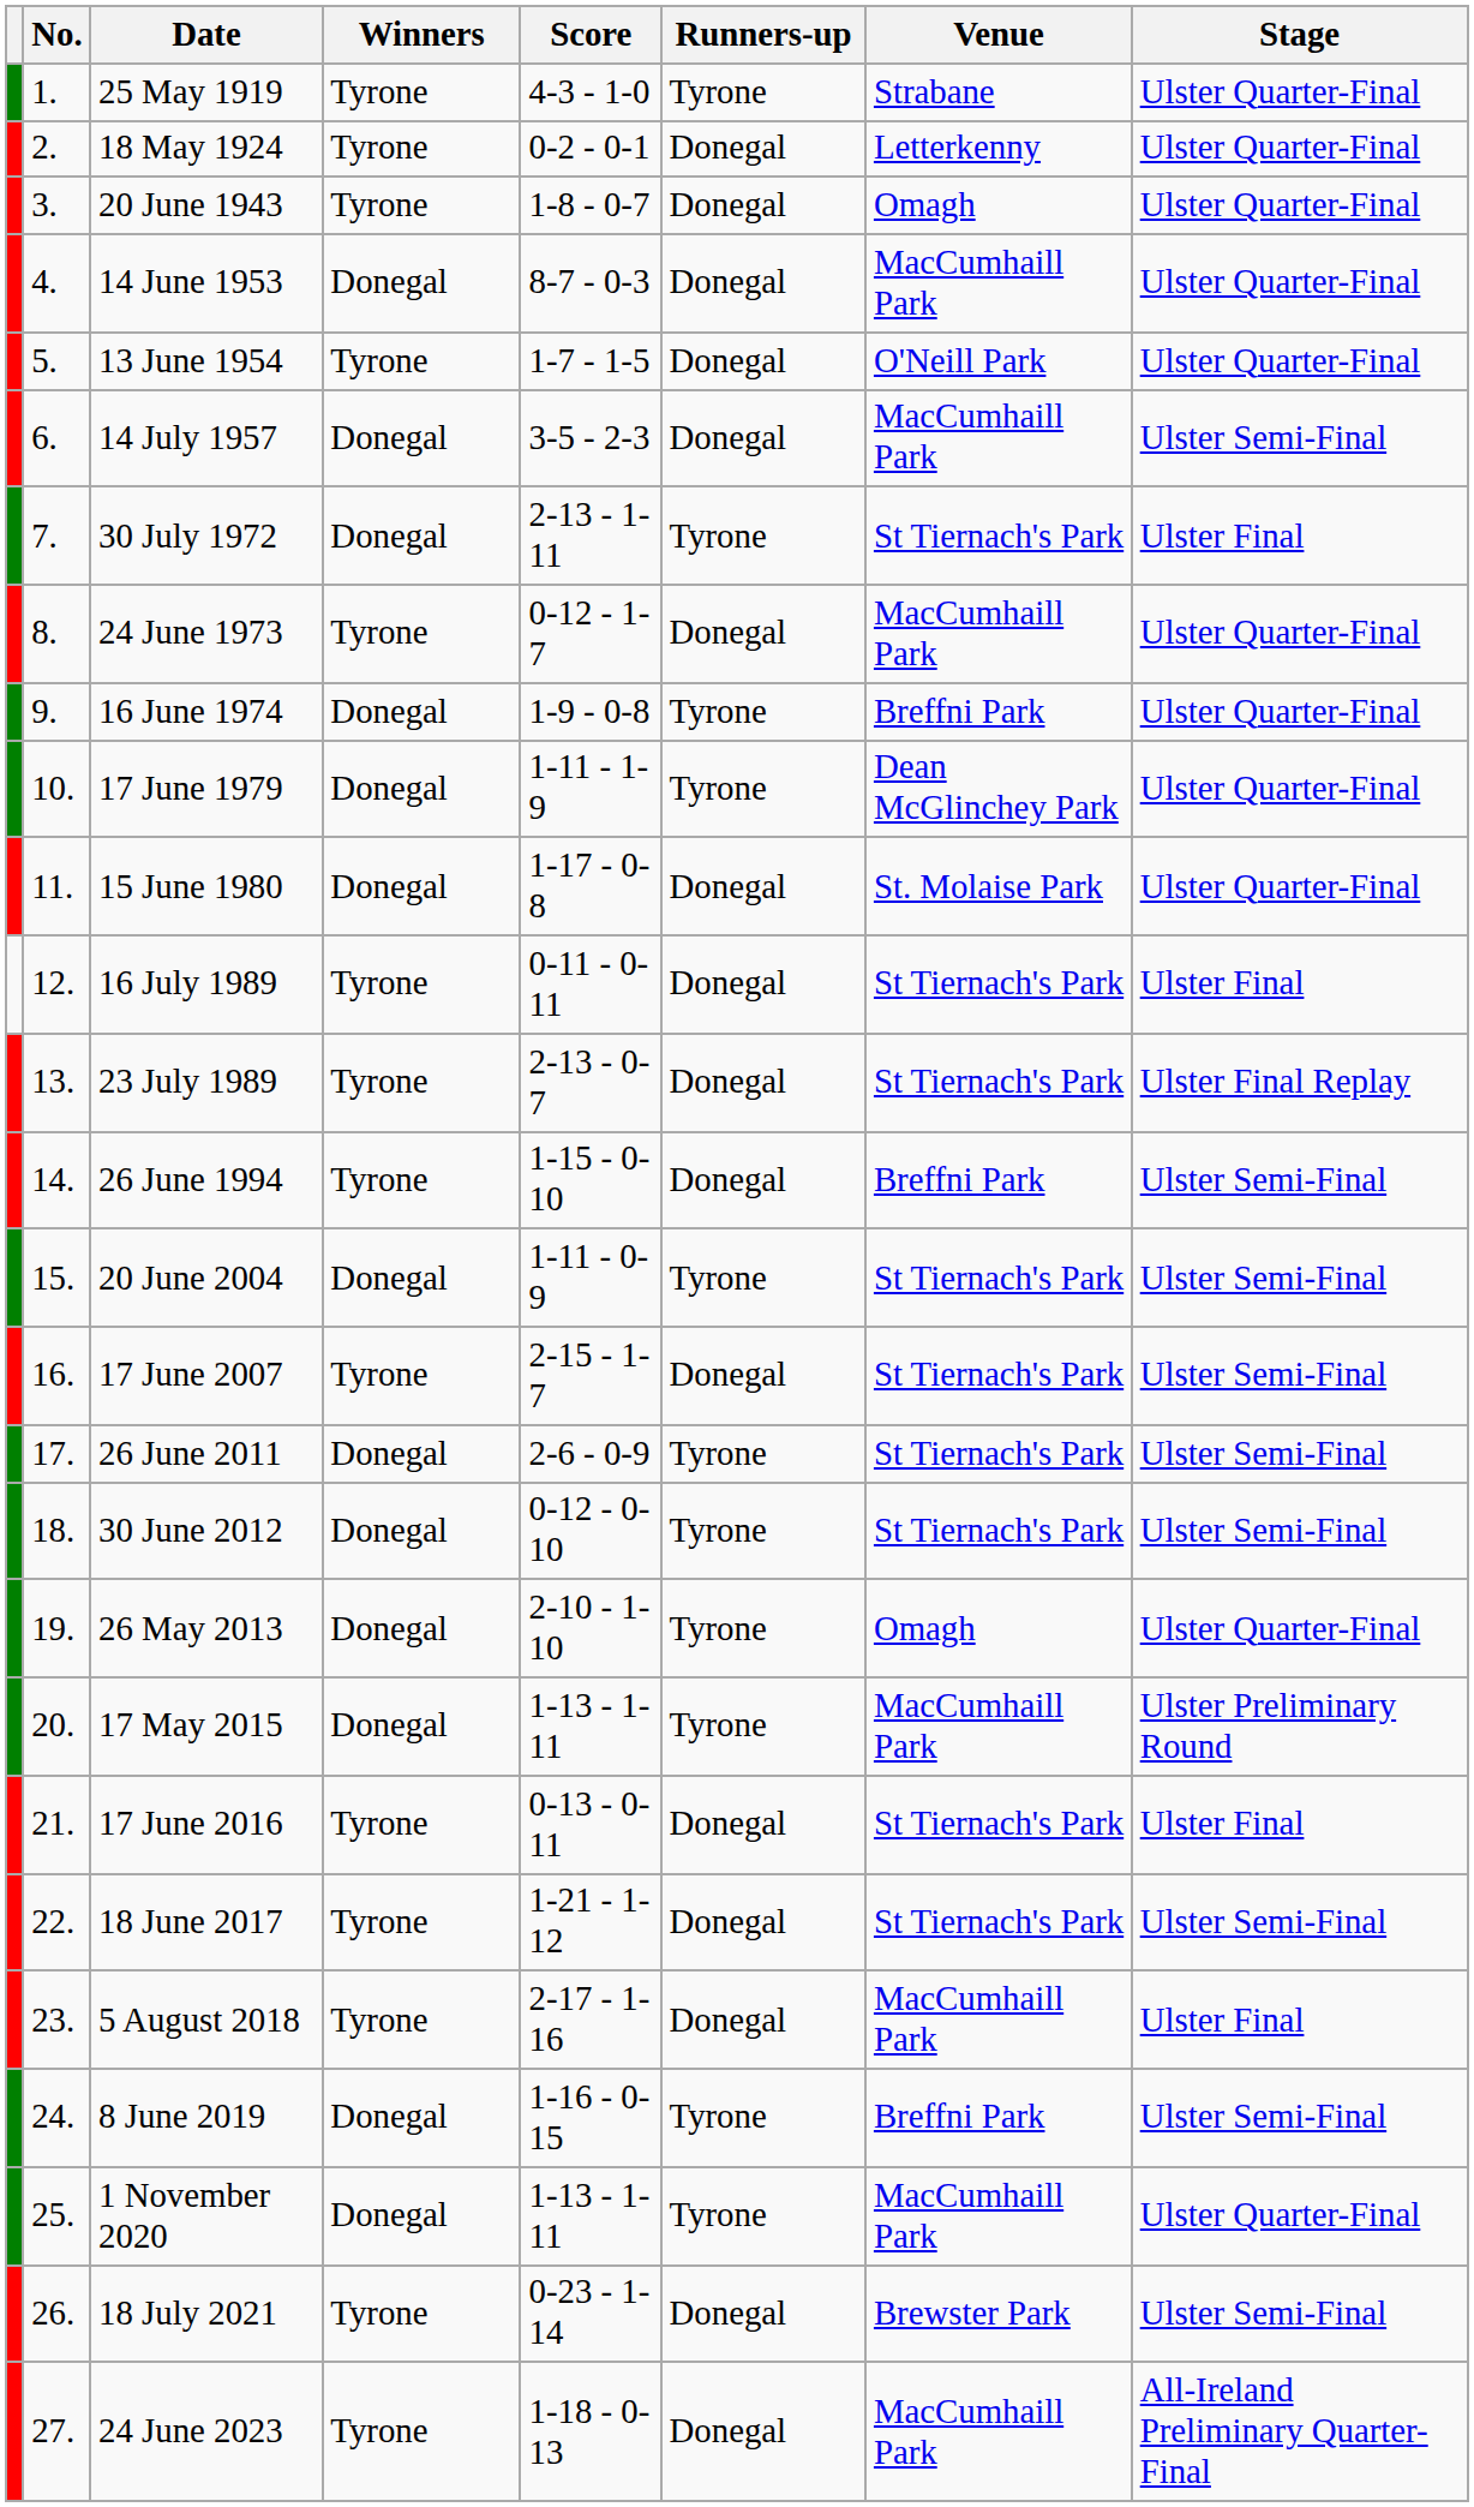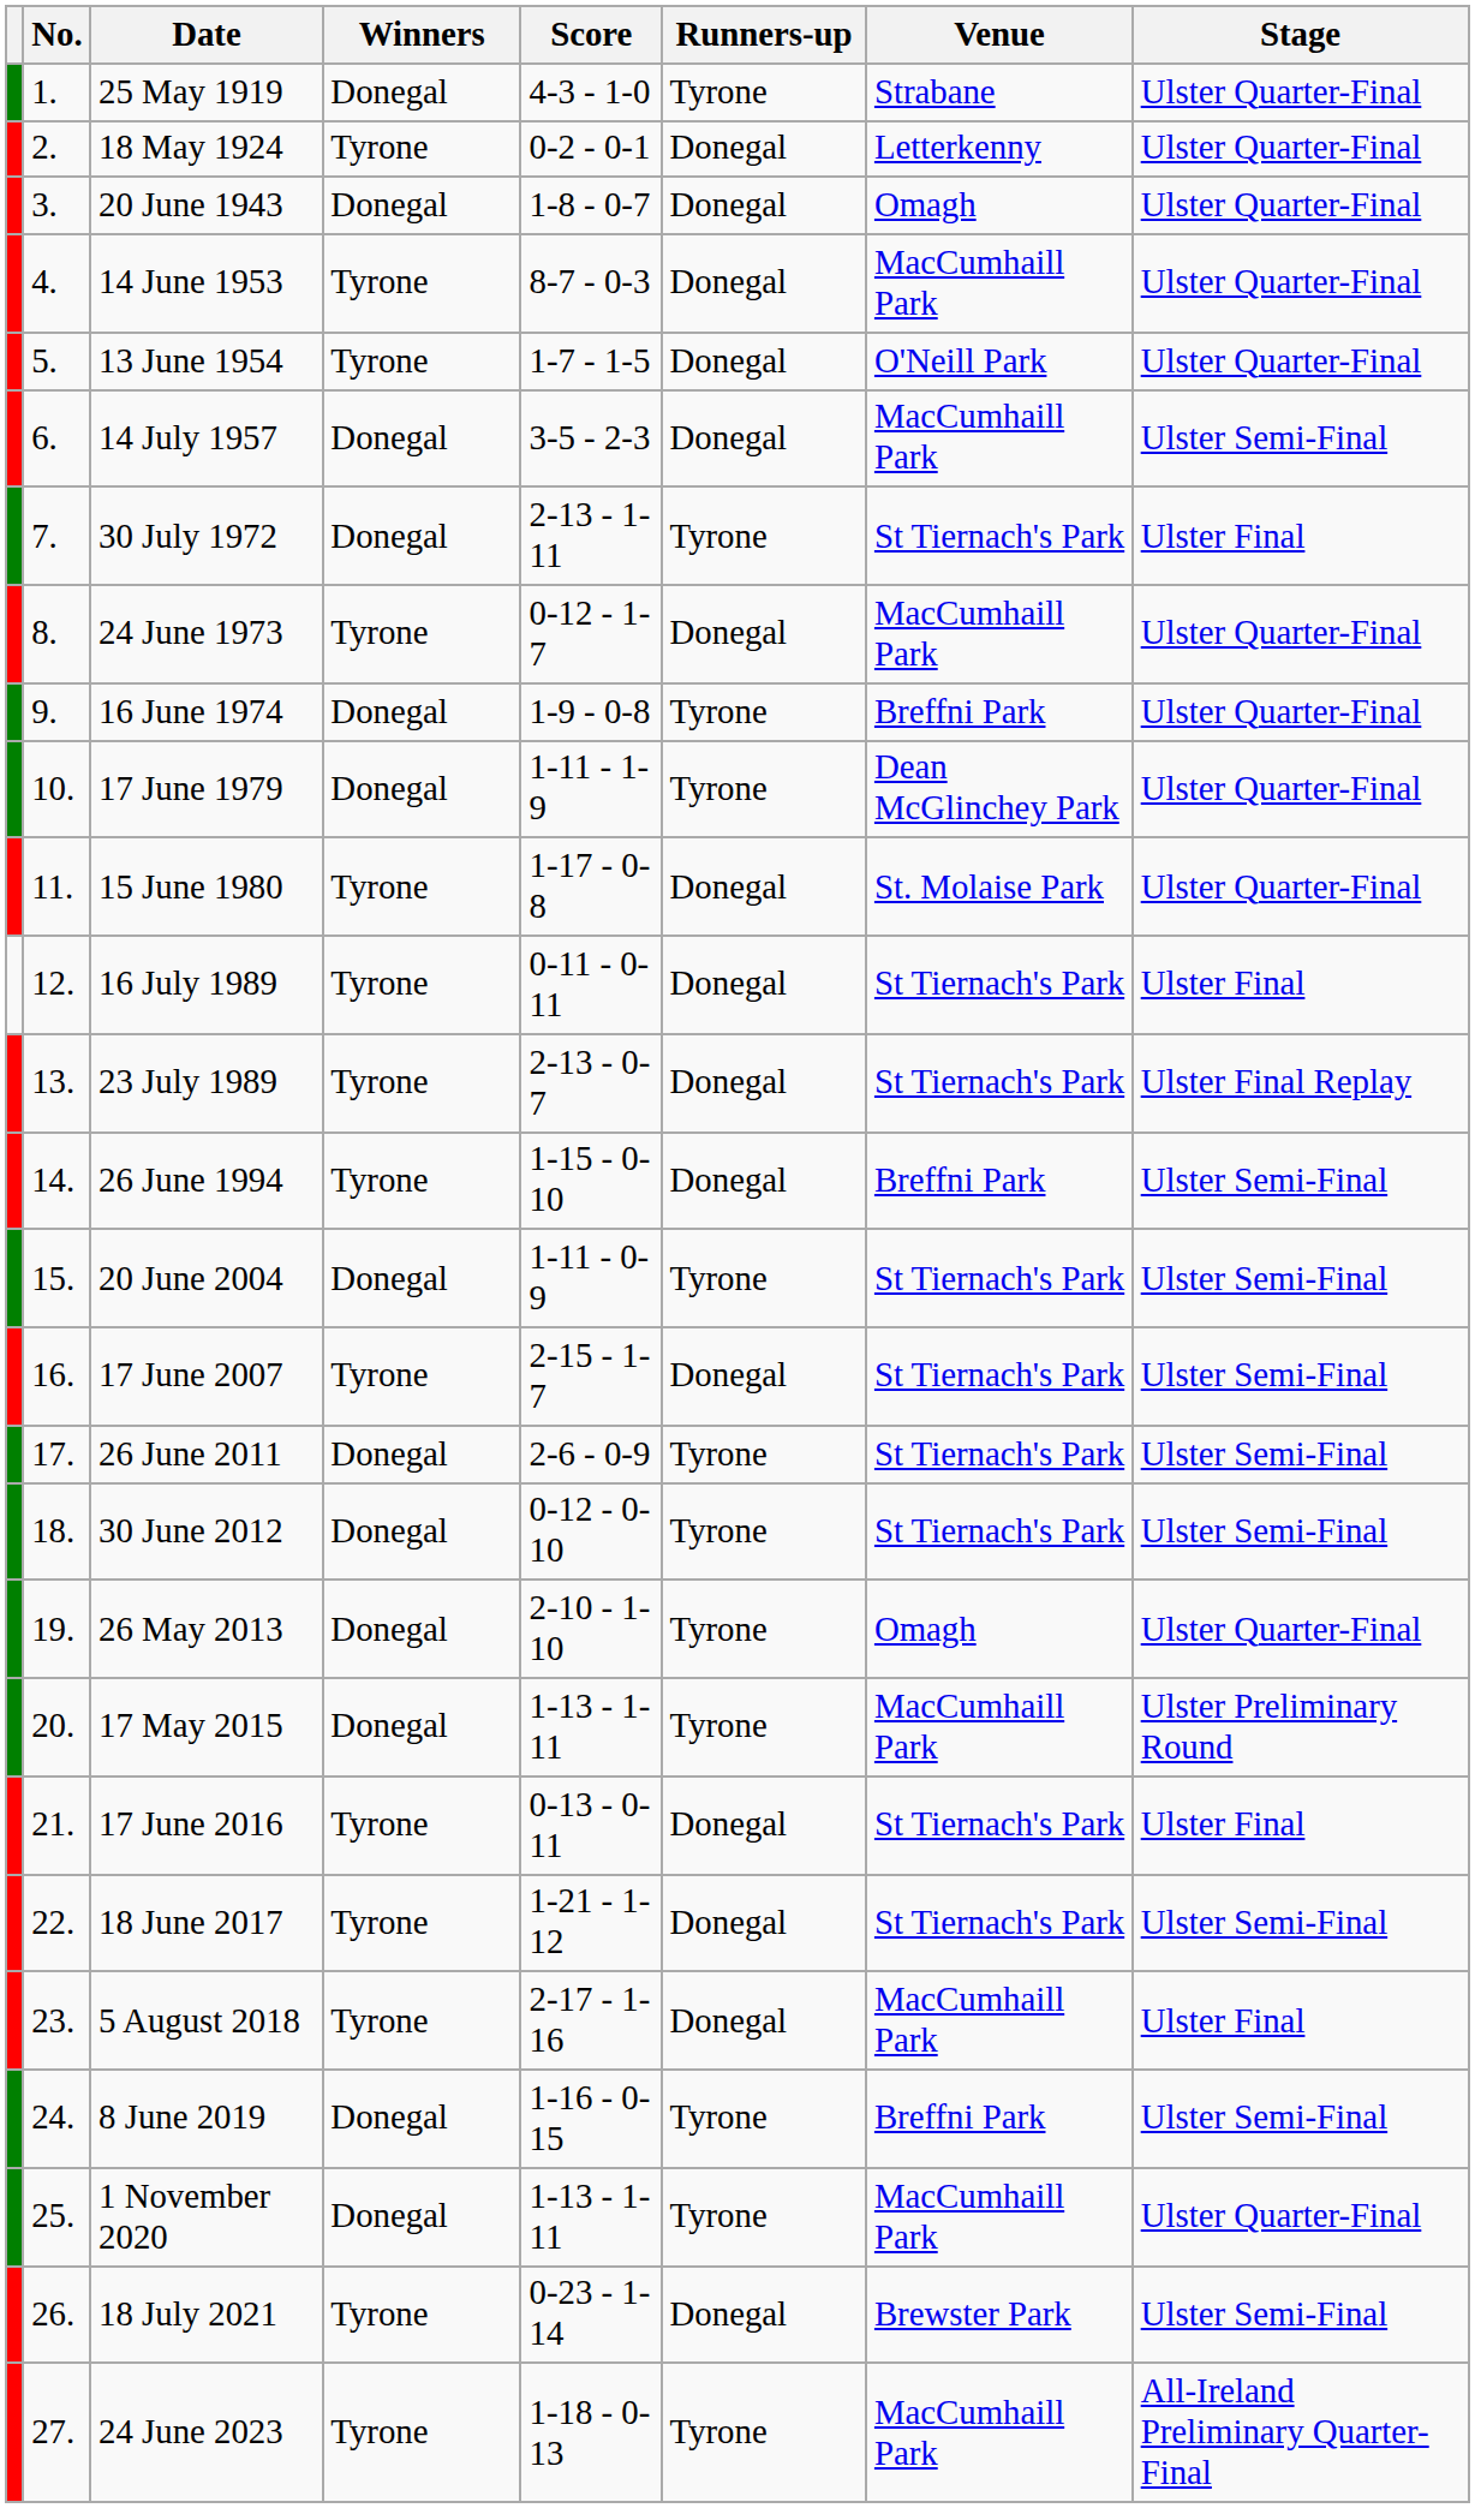25 May 1919 | Winners: Tyrone -> Donegal
20 June 1943 | Winners: Tyrone -> Donegal
14 June 1953 | Winners: Donegal -> Tyrone
15 June 1980 | Winners: Donegal -> Tyrone
24 June 2023 | Runners-up: Donegal -> Tyrone
